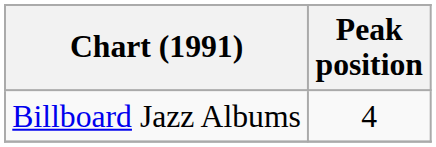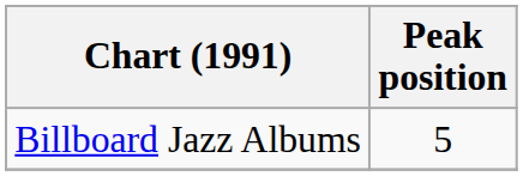Billboard Jazz Albums | Peak position: 4 -> 5
